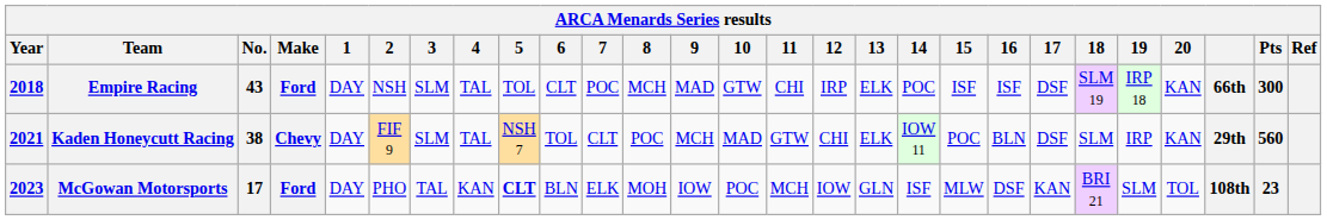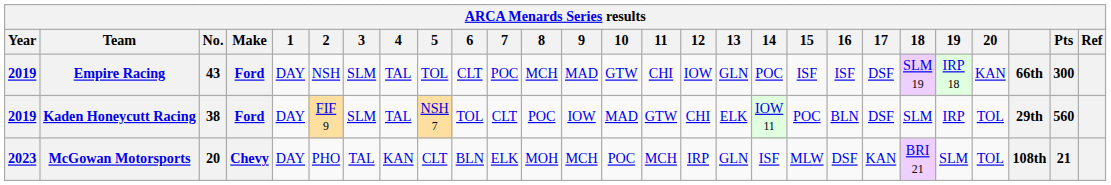Empire Racing | Year: 2018 -> 2019
Empire Racing | 12: IRP -> IOW
Empire Racing | 13: ELK -> GLN
Kaden Honeycutt Racing | Year: 2021 -> 2019
Kaden Honeycutt Racing | Make: Chevy -> Ford
Kaden Honeycutt Racing | 9: MCH -> IOW
Kaden Honeycutt Racing | 20: KAN -> TOL
McGowan Motorsports | No.: 17 -> 20
McGowan Motorsports | Make: Ford -> Chevy
McGowan Motorsports | 5: bold -> normal
McGowan Motorsports | 9: IOW -> MCH
McGowan Motorsports | 12: IOW -> IRP
McGowan Motorsports | Pts: 23 -> 21
